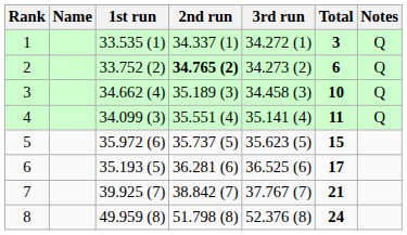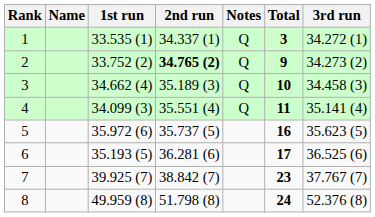columns swapped: 3rd run <-> Notes
2 | Total: 6 -> 9
5 | Total: 15 -> 16
7 | Total: 21 -> 23
